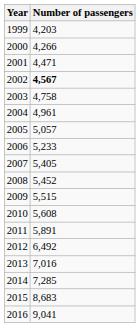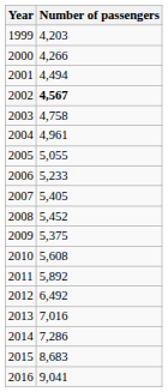2001 | Number of passengers: 4,471 -> 4,494
2005 | Number of passengers: 5,057 -> 5,055
2009 | Number of passengers: 5,515 -> 5,375
2011 | Number of passengers: 5,891 -> 5,892
2014 | Number of passengers: 7,285 -> 7,286
